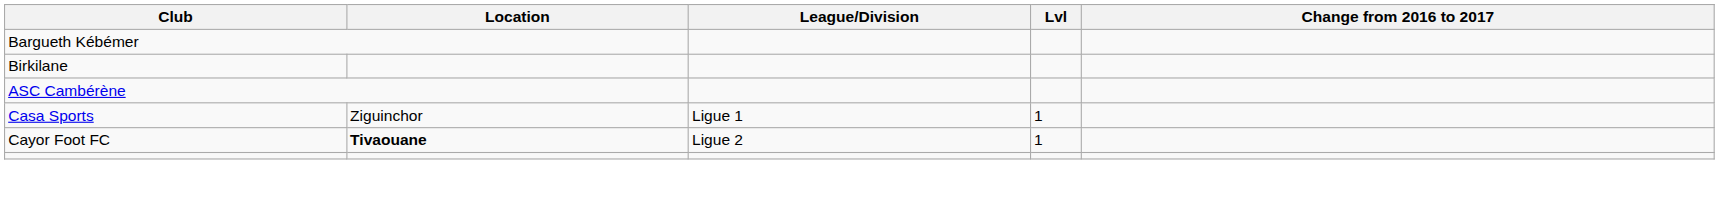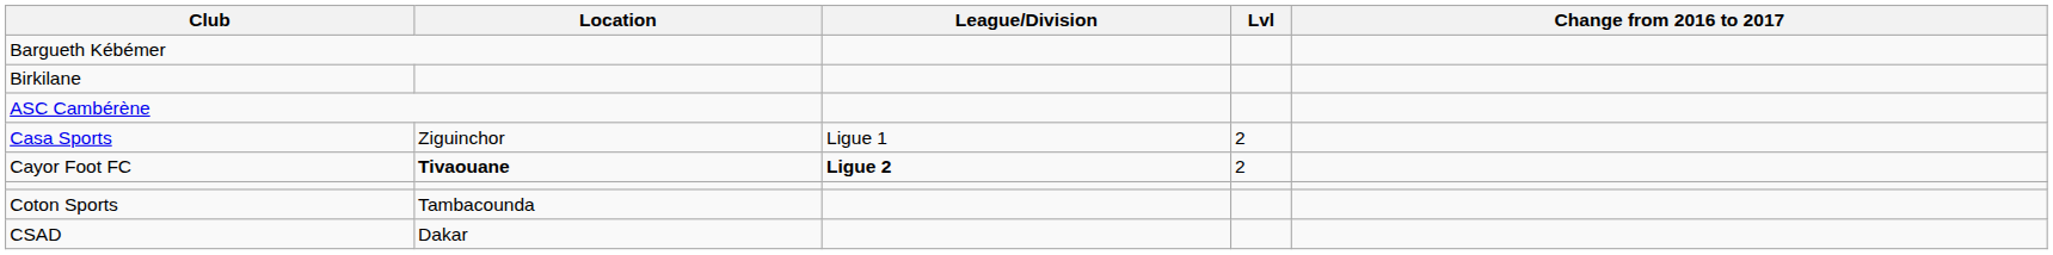Casa Sports | Lvl: 1 -> 2
Cayor Foot FC | League/Division: normal -> bold
Cayor Foot FC | Lvl: 1 -> 2
+ row: Coton Sports | Tambacounda
+ row: CSAD | Dakar
